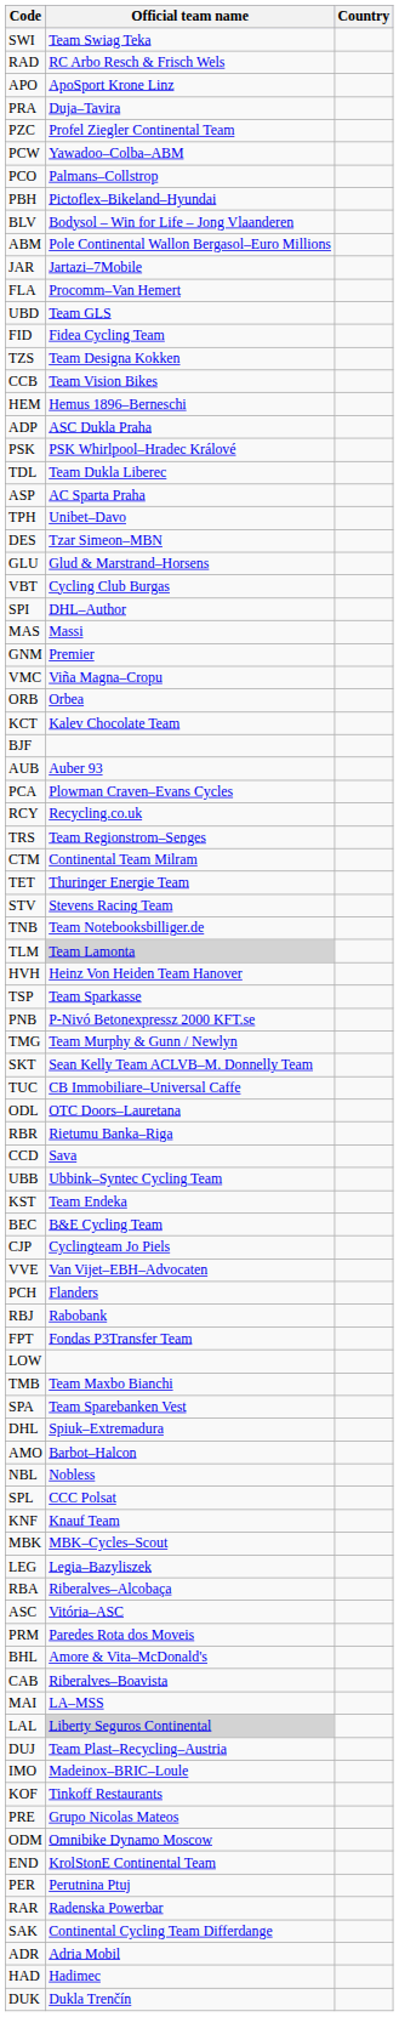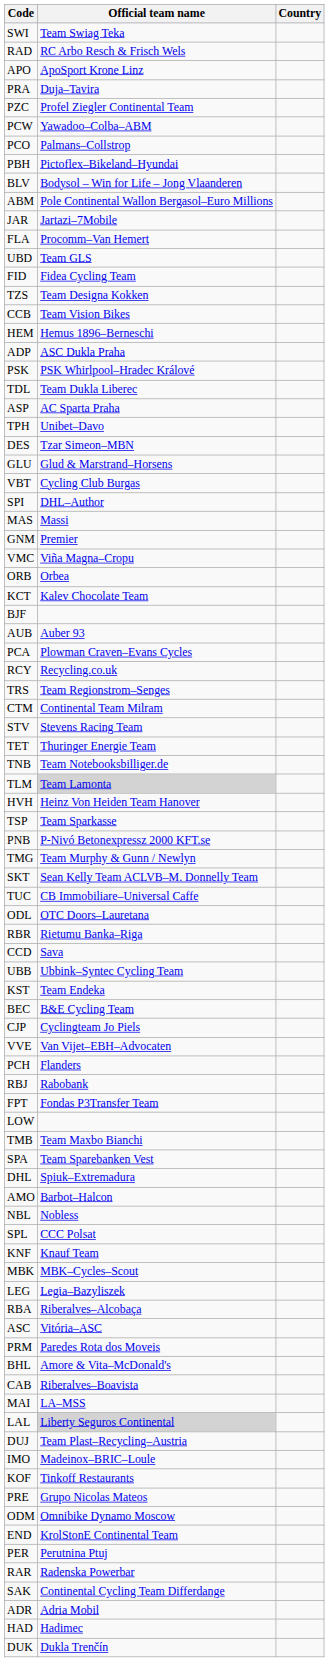rows swapped: TET <-> STV
